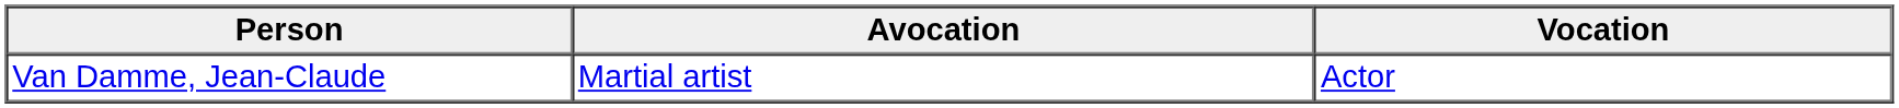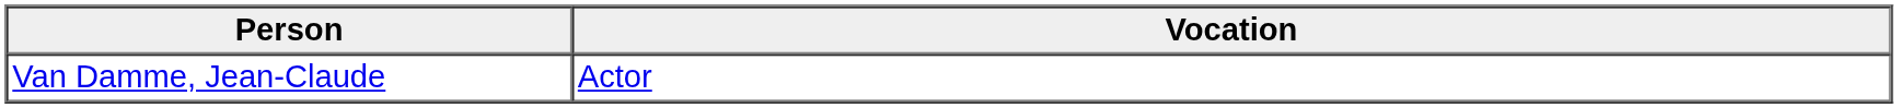- column: Avocation | Martial artist
